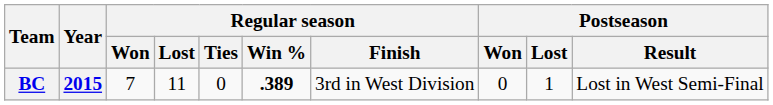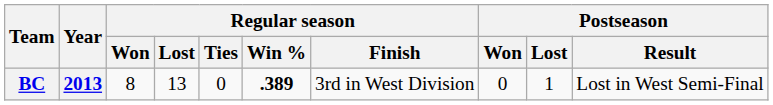BC | Year: 2015 -> 2013
BC | Regular season / Won: 7 -> 8
BC | Regular season / Lost: 11 -> 13
